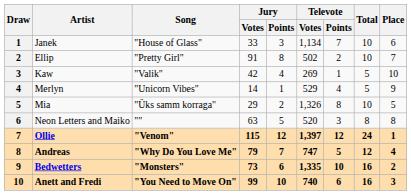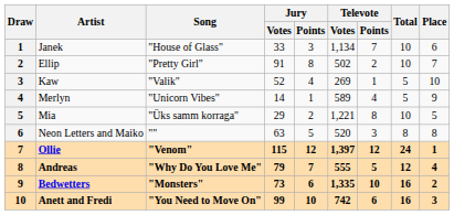Kaw | Jury / Votes: 42 -> 52
Merlyn | Televote / Votes: 529 -> 589
Mia | Televote / Votes: 1,326 -> 1,221
Andreas | Televote / Votes: 747 -> 555
Anett and Fredi | Televote / Votes: 740 -> 742
